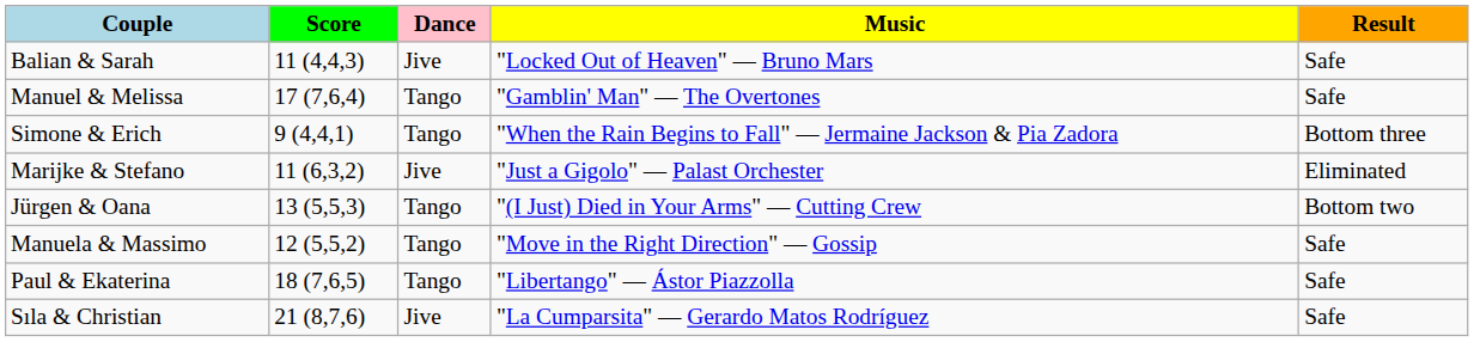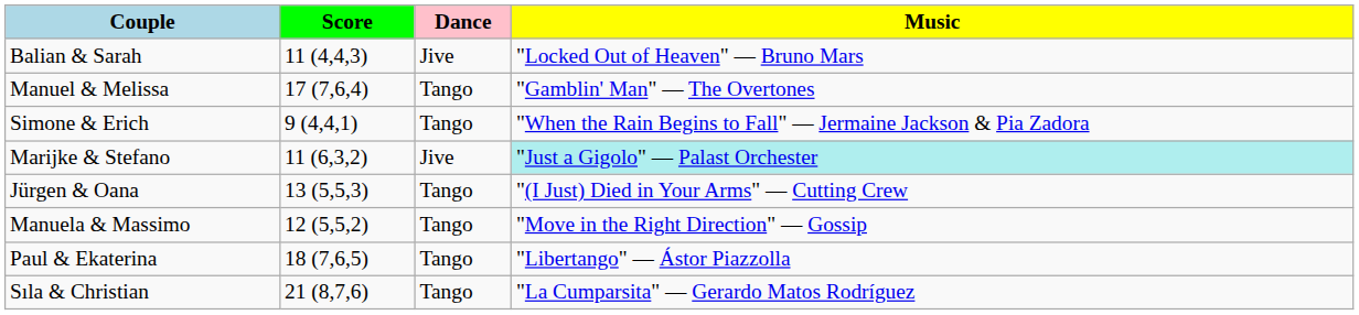- column: Result | Safe | Safe | Bottom three | Eliminated | Bottom two | Safe | Safe | Safe
Marijke & Stefano | Music: no background -> paleturquoise background
Sıla & Christian | Dance: Jive -> Tango
